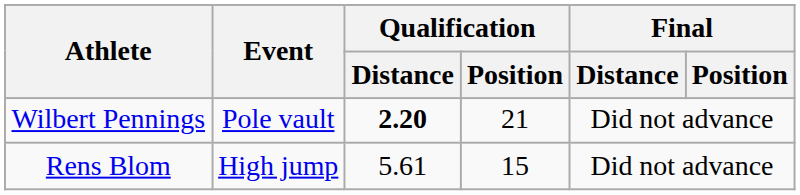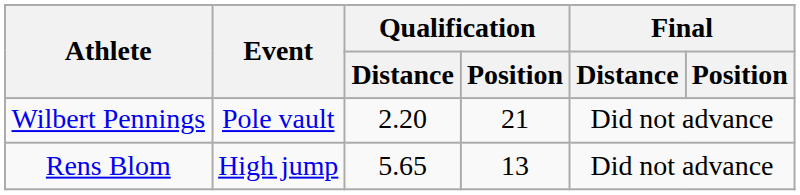Wilbert Pennings | Qualification / Distance: bold -> normal
Rens Blom | Qualification / Distance: 5.61 -> 5.65
Rens Blom | Qualification / Position: 15 -> 13
